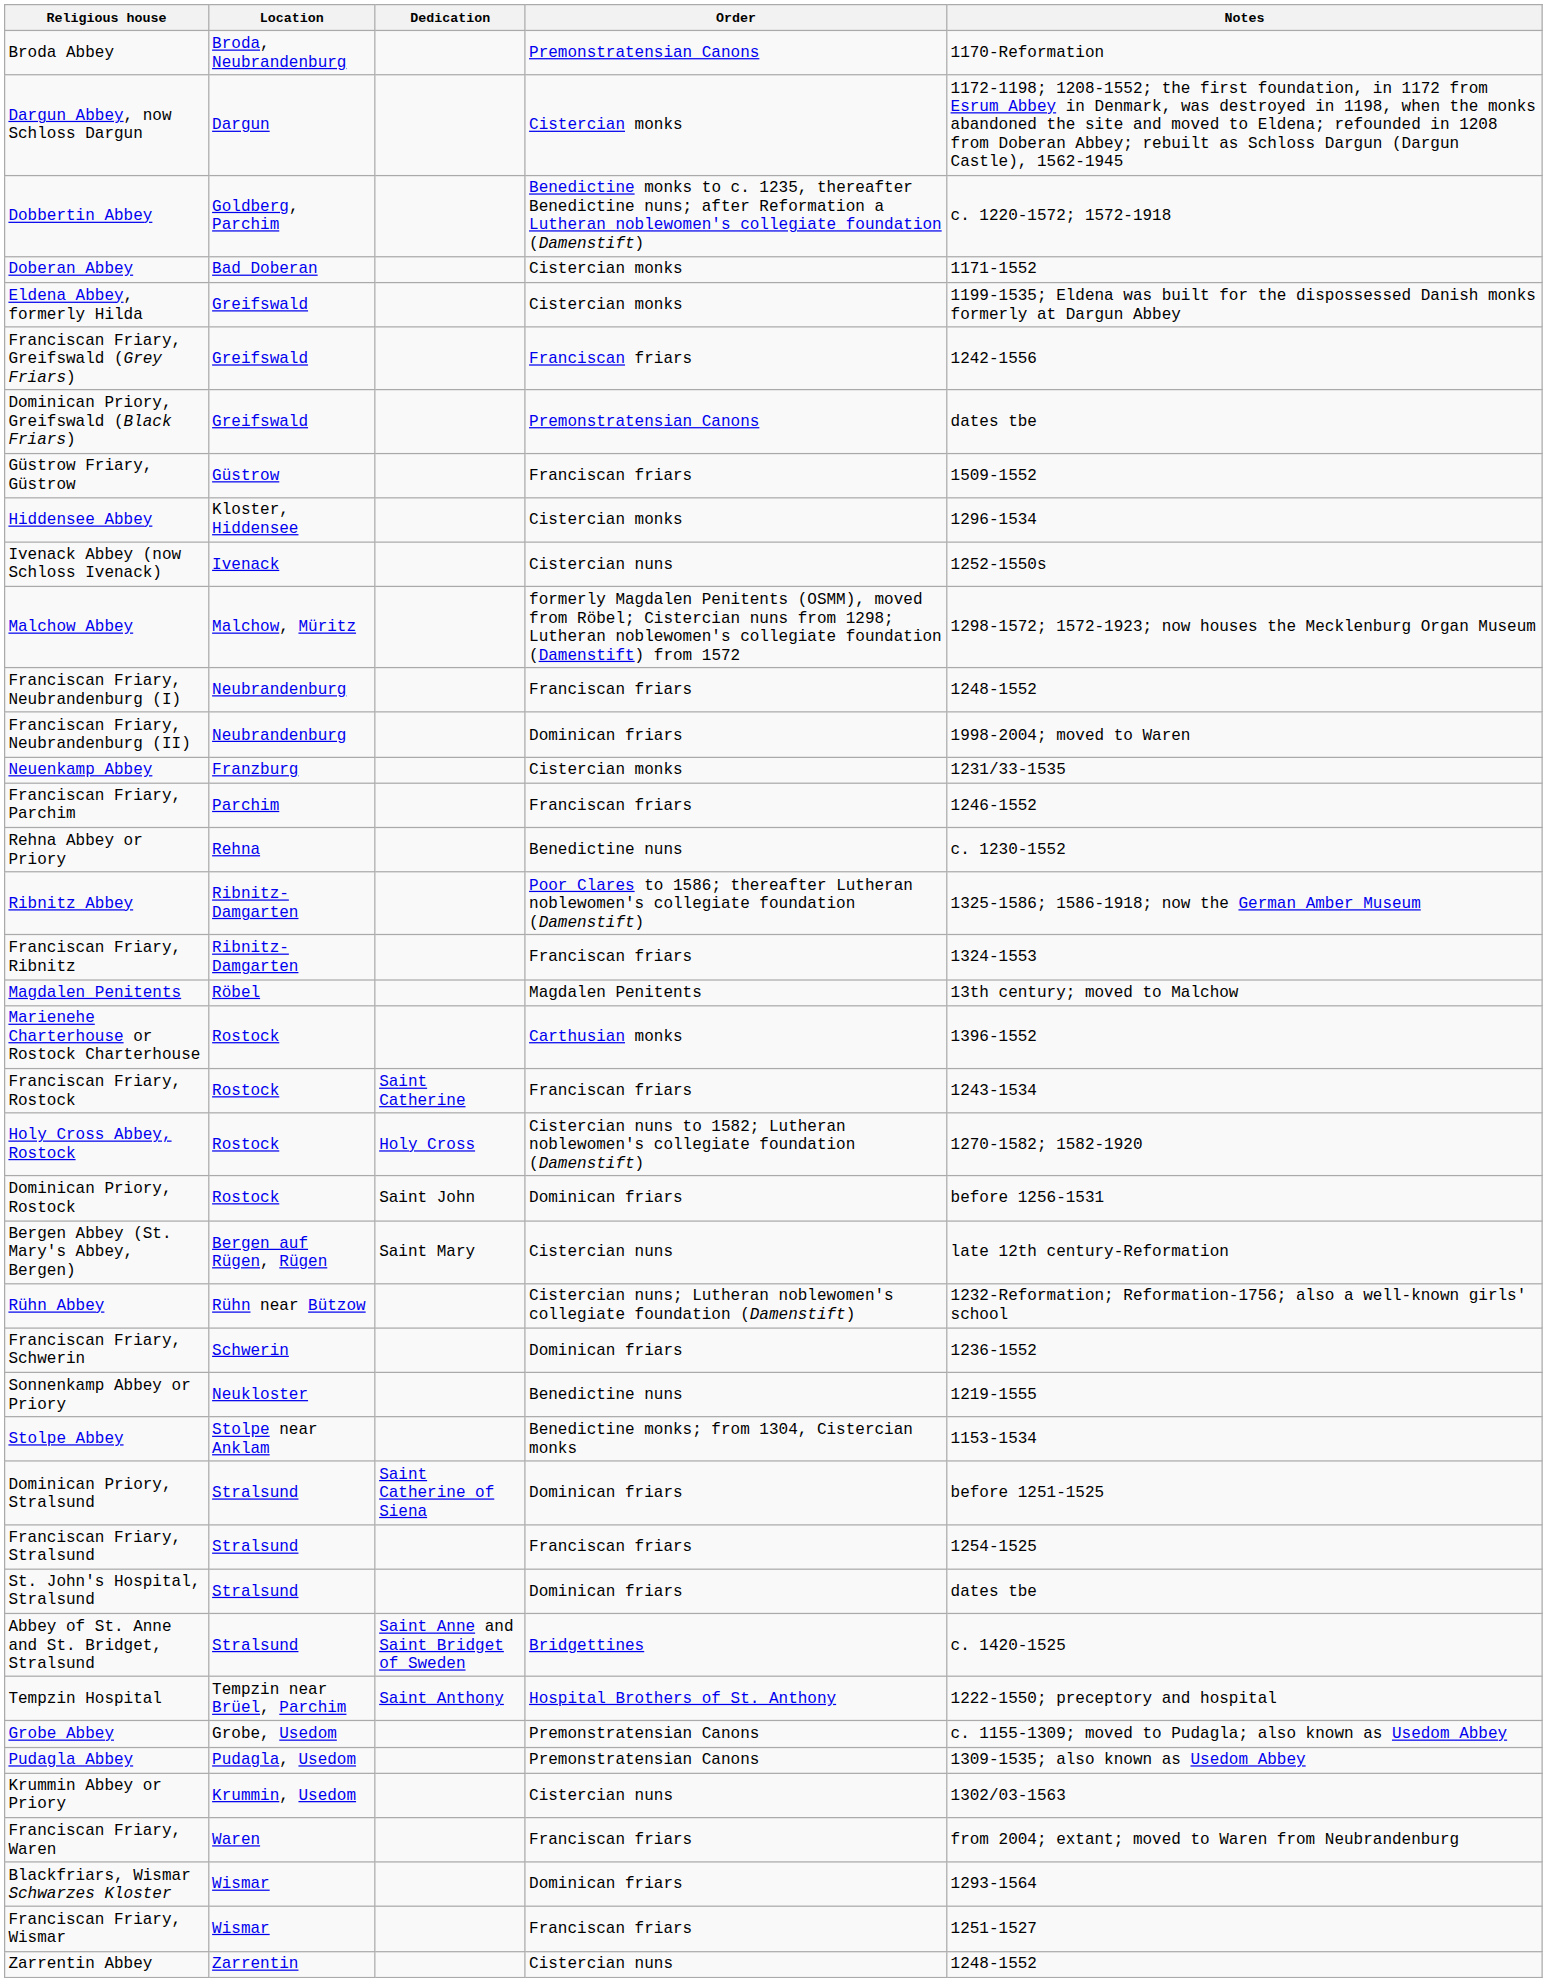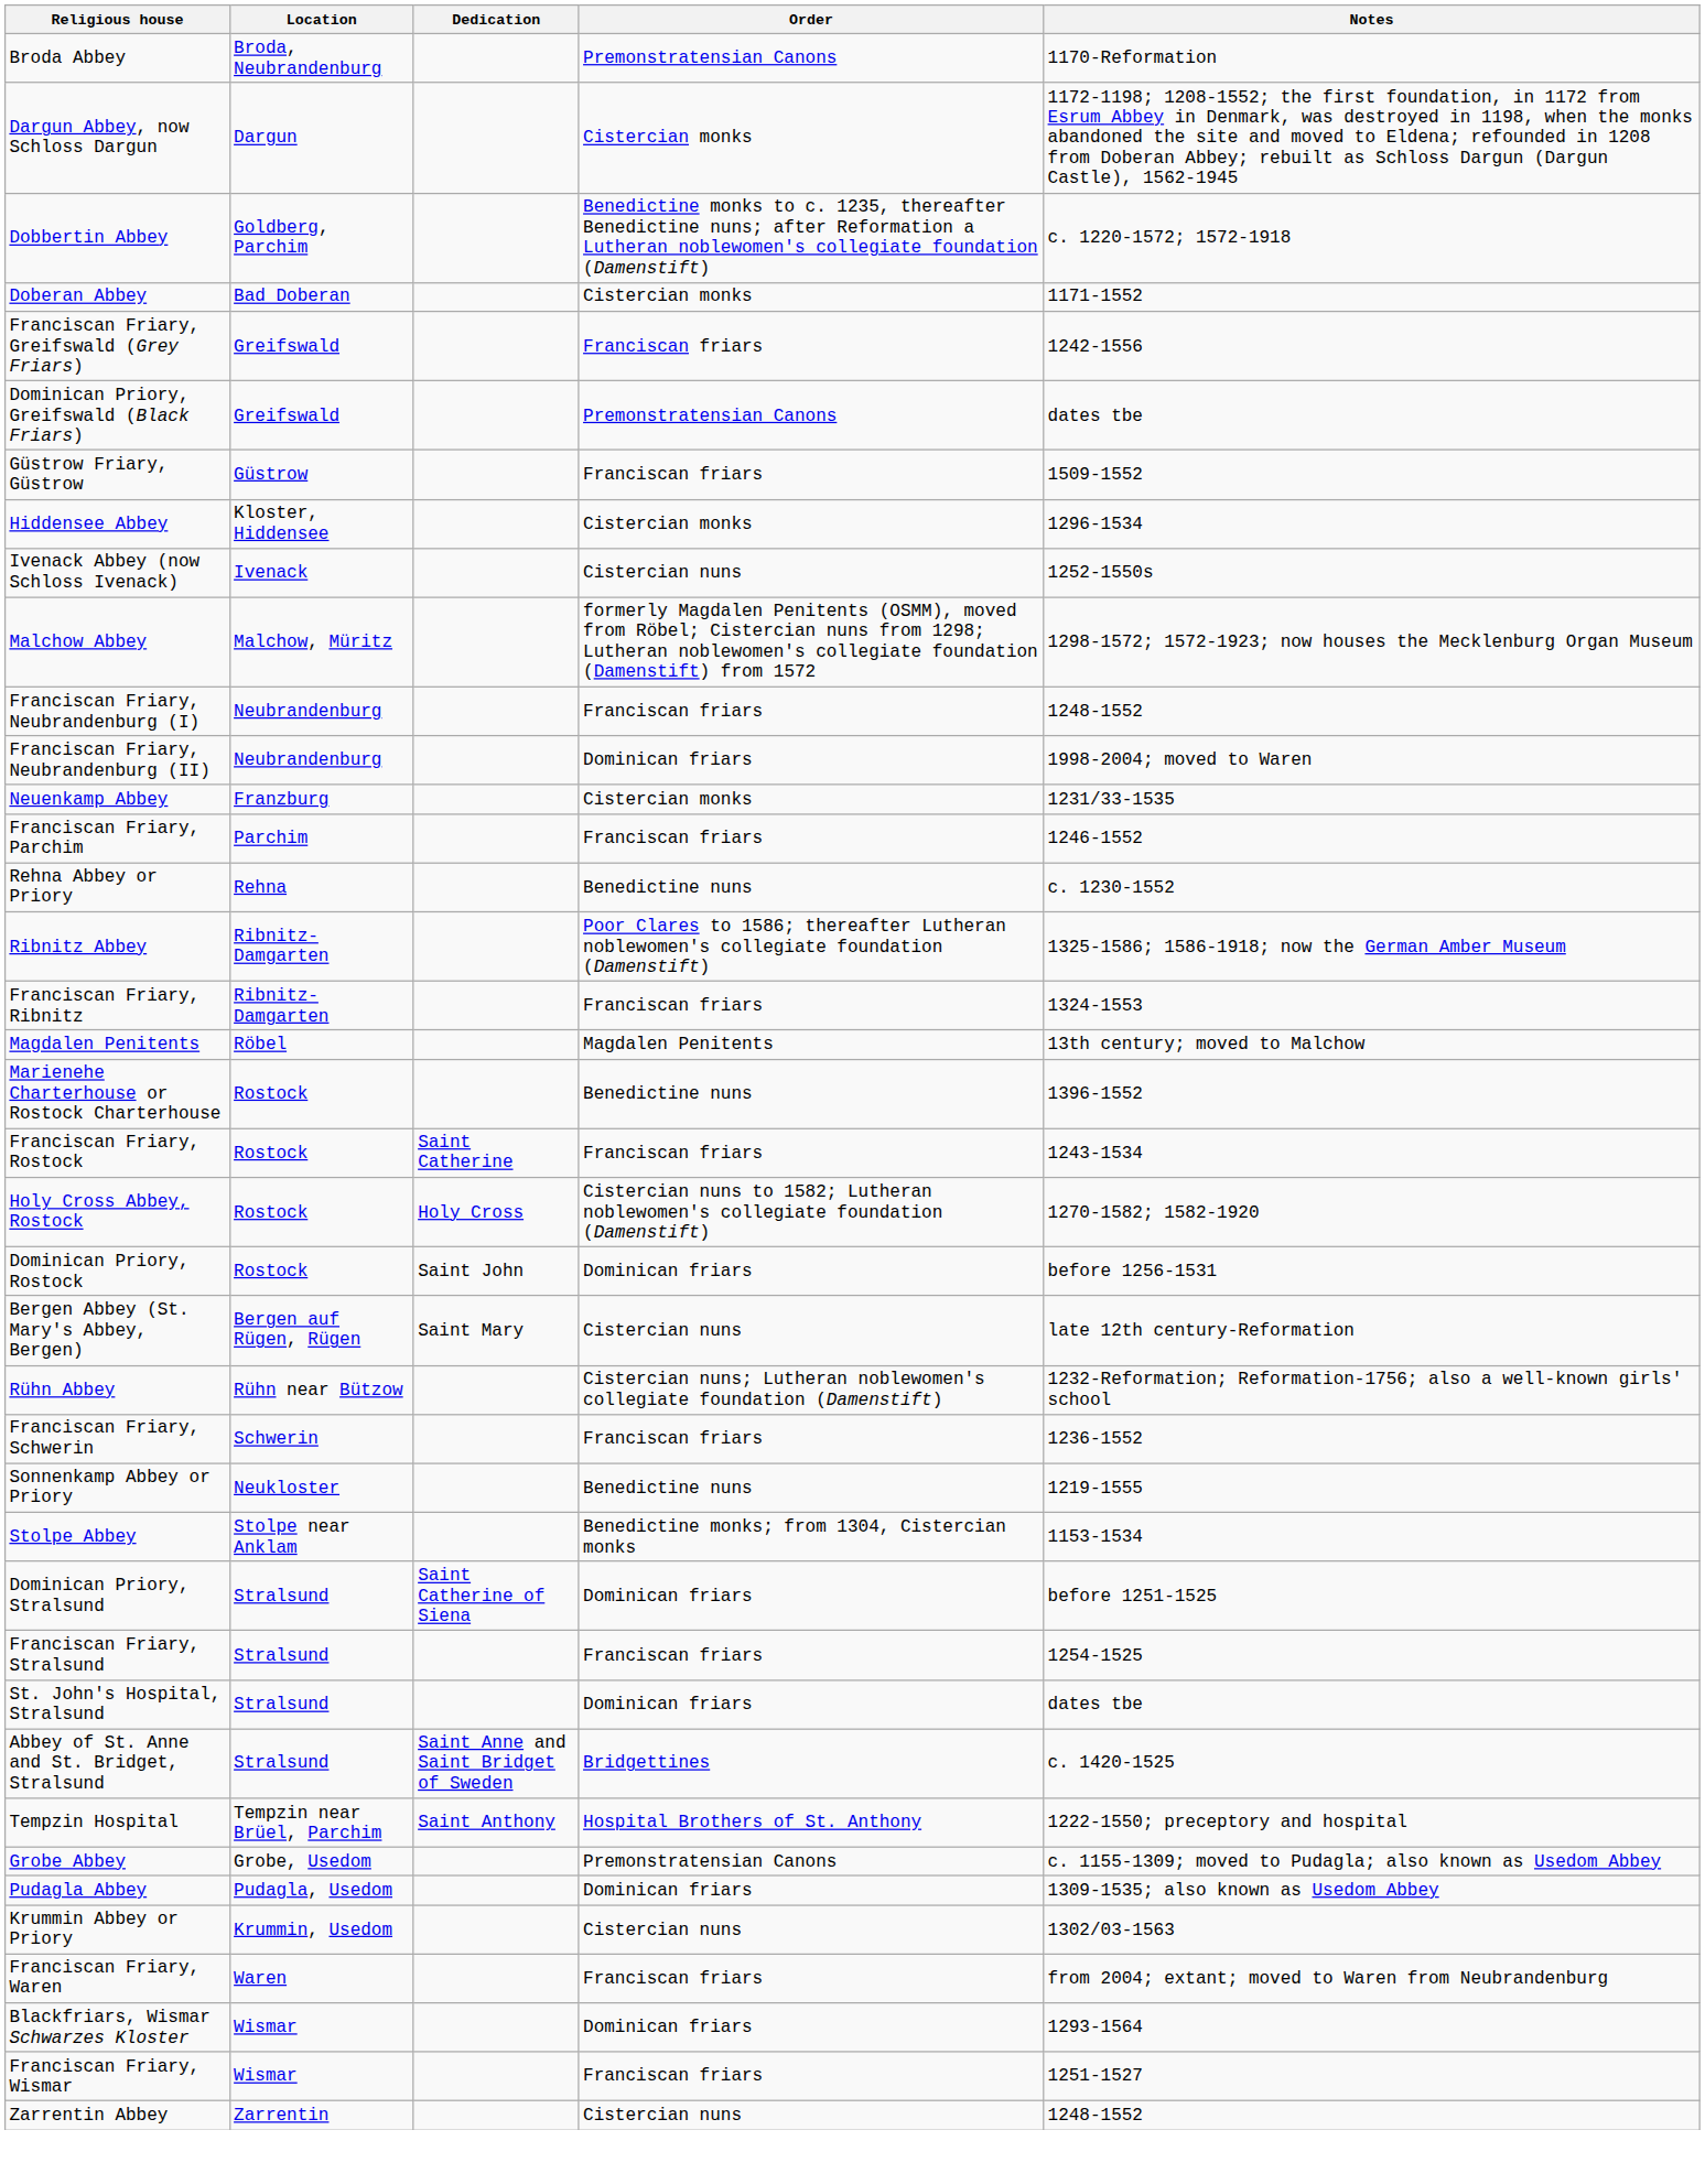- row: Eldena Abbey, formerly Hilda | Greifswald | Cistercian monks | 1199-1535; Eldena was built for the dispossessed Danish monks formerly at Dargun Abbey
Marienehe Charterhouse or Rostock Charterhouse | Order: Carthusian monks -> Benedictine nuns
Franciscan Friary, Schwerin | Order: Dominican friars -> Franciscan friars
Pudagla Abbey | Order: Premonstratensian Canons -> Dominican friars
